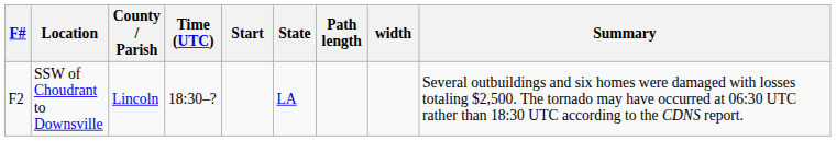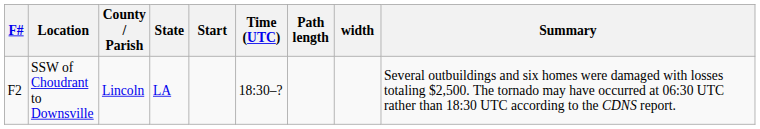columns swapped: State <-> Time (UTC)
